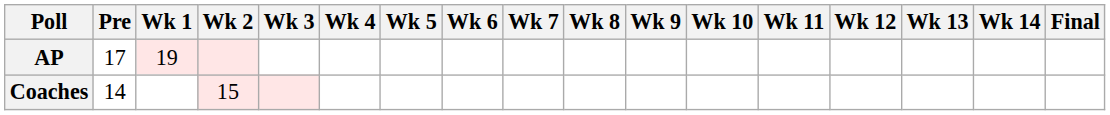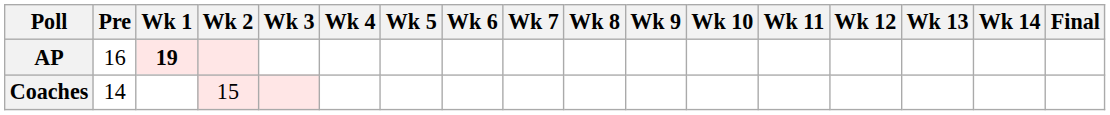AP | Pre: 17 -> 16
AP | Wk 1: normal -> bold
